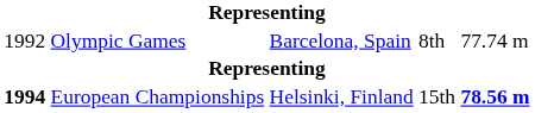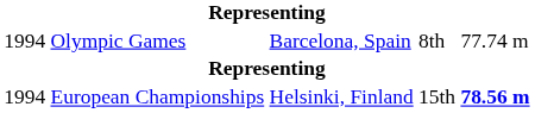Olympic Games | column 1: 1992 -> 1994
European Championships | column 1: bold -> normal
